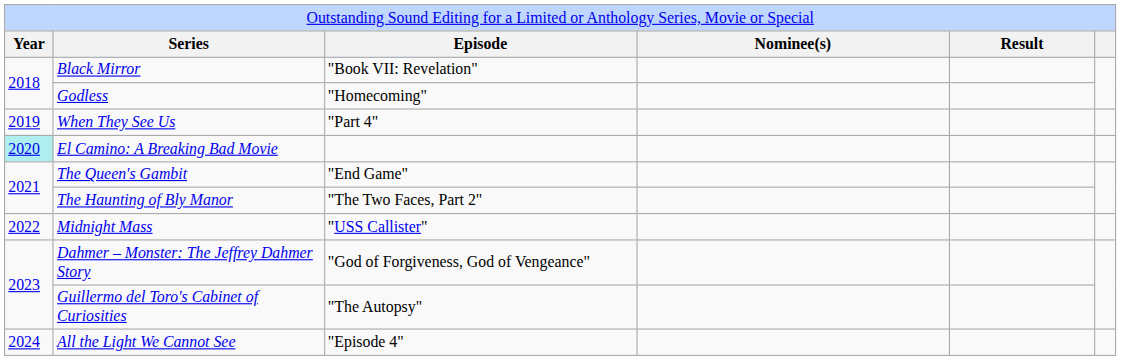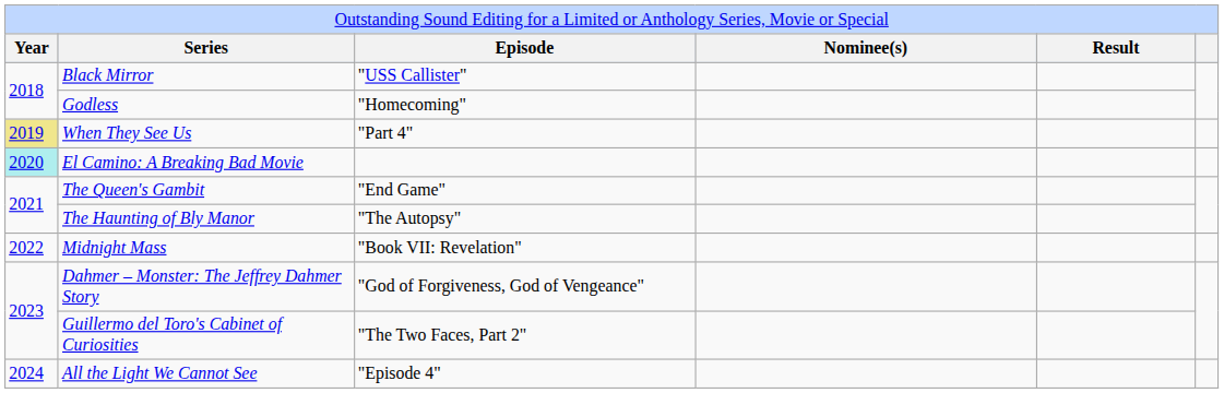Black Mirror | column 3: "Book VII: Revelation" -> "USS Callister"
When They See Us | column 1: no background -> khaki background
The Haunting of Bly Manor | column 3: "The Two Faces, Part 2" -> "The Autopsy"
Midnight Mass | column 3: "USS Callister" -> "Book VII: Revelation"
Guillermo del Toro's Cabinet of Curiosities | column 3: "The Autopsy" -> "The Two Faces, Part 2"
